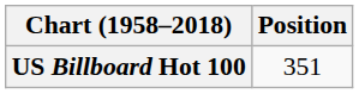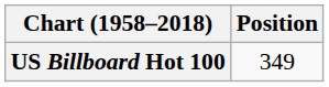US Billboard Hot 100 | Position: 351 -> 349
